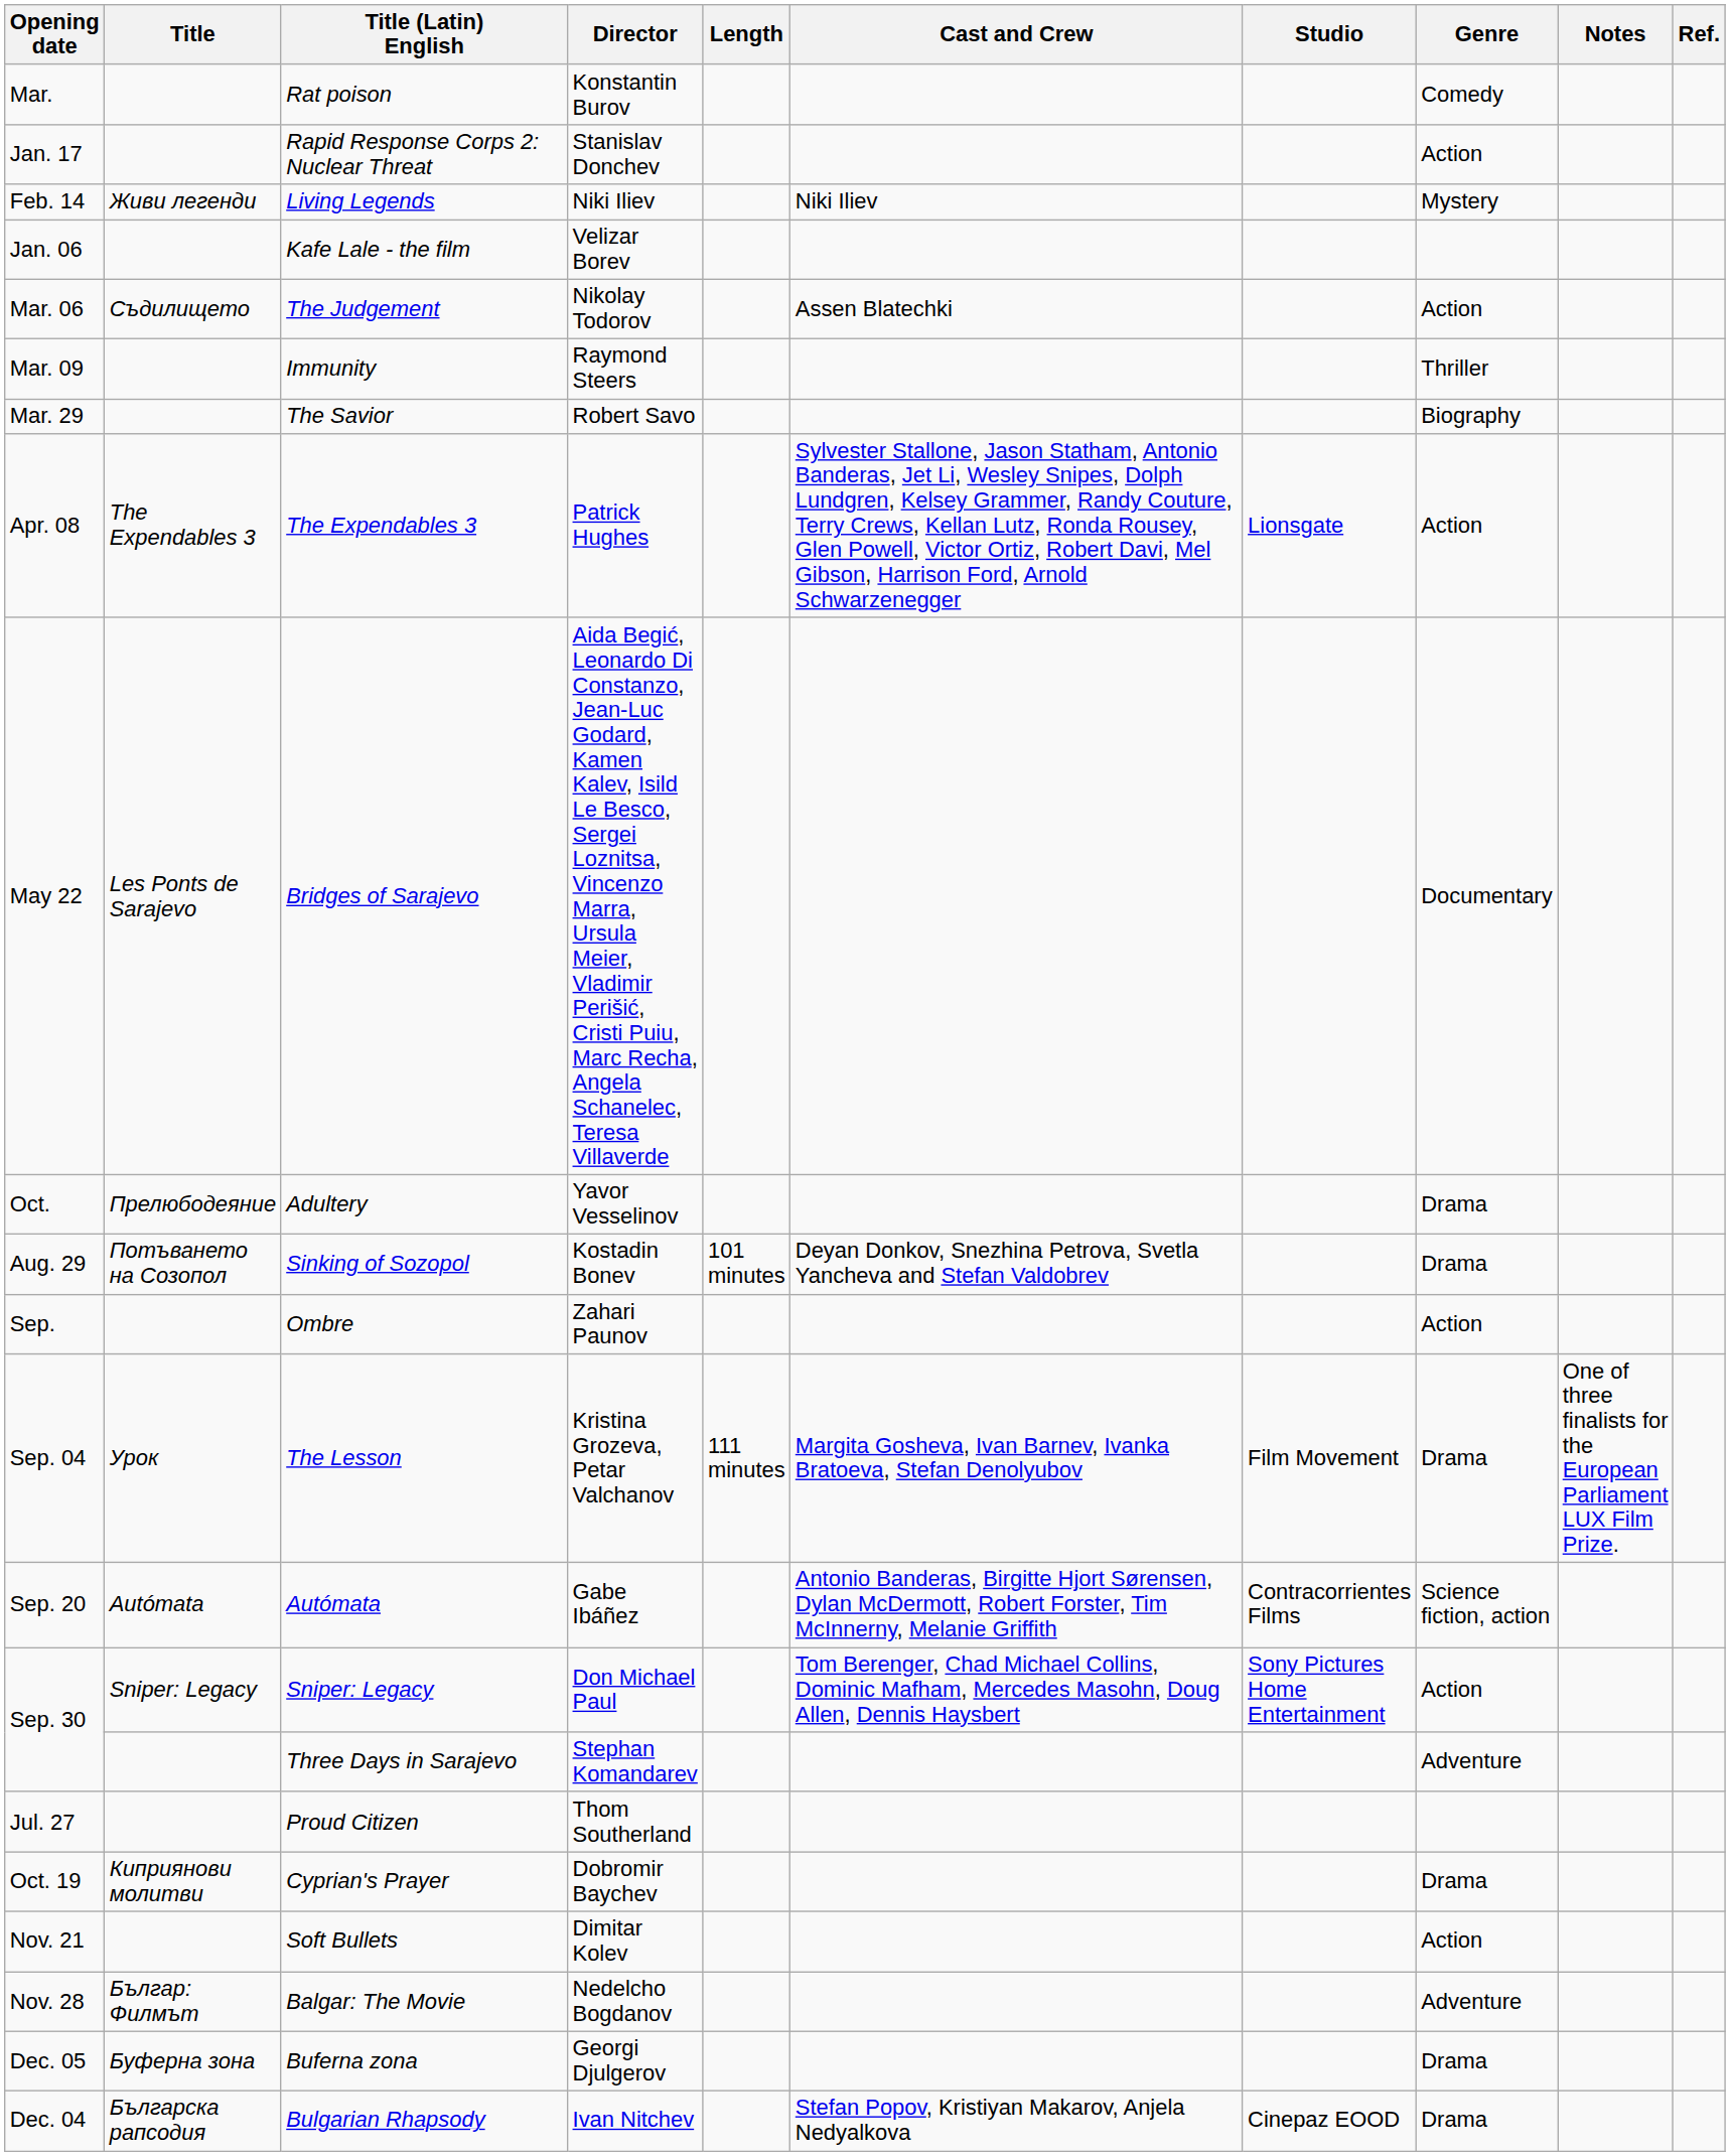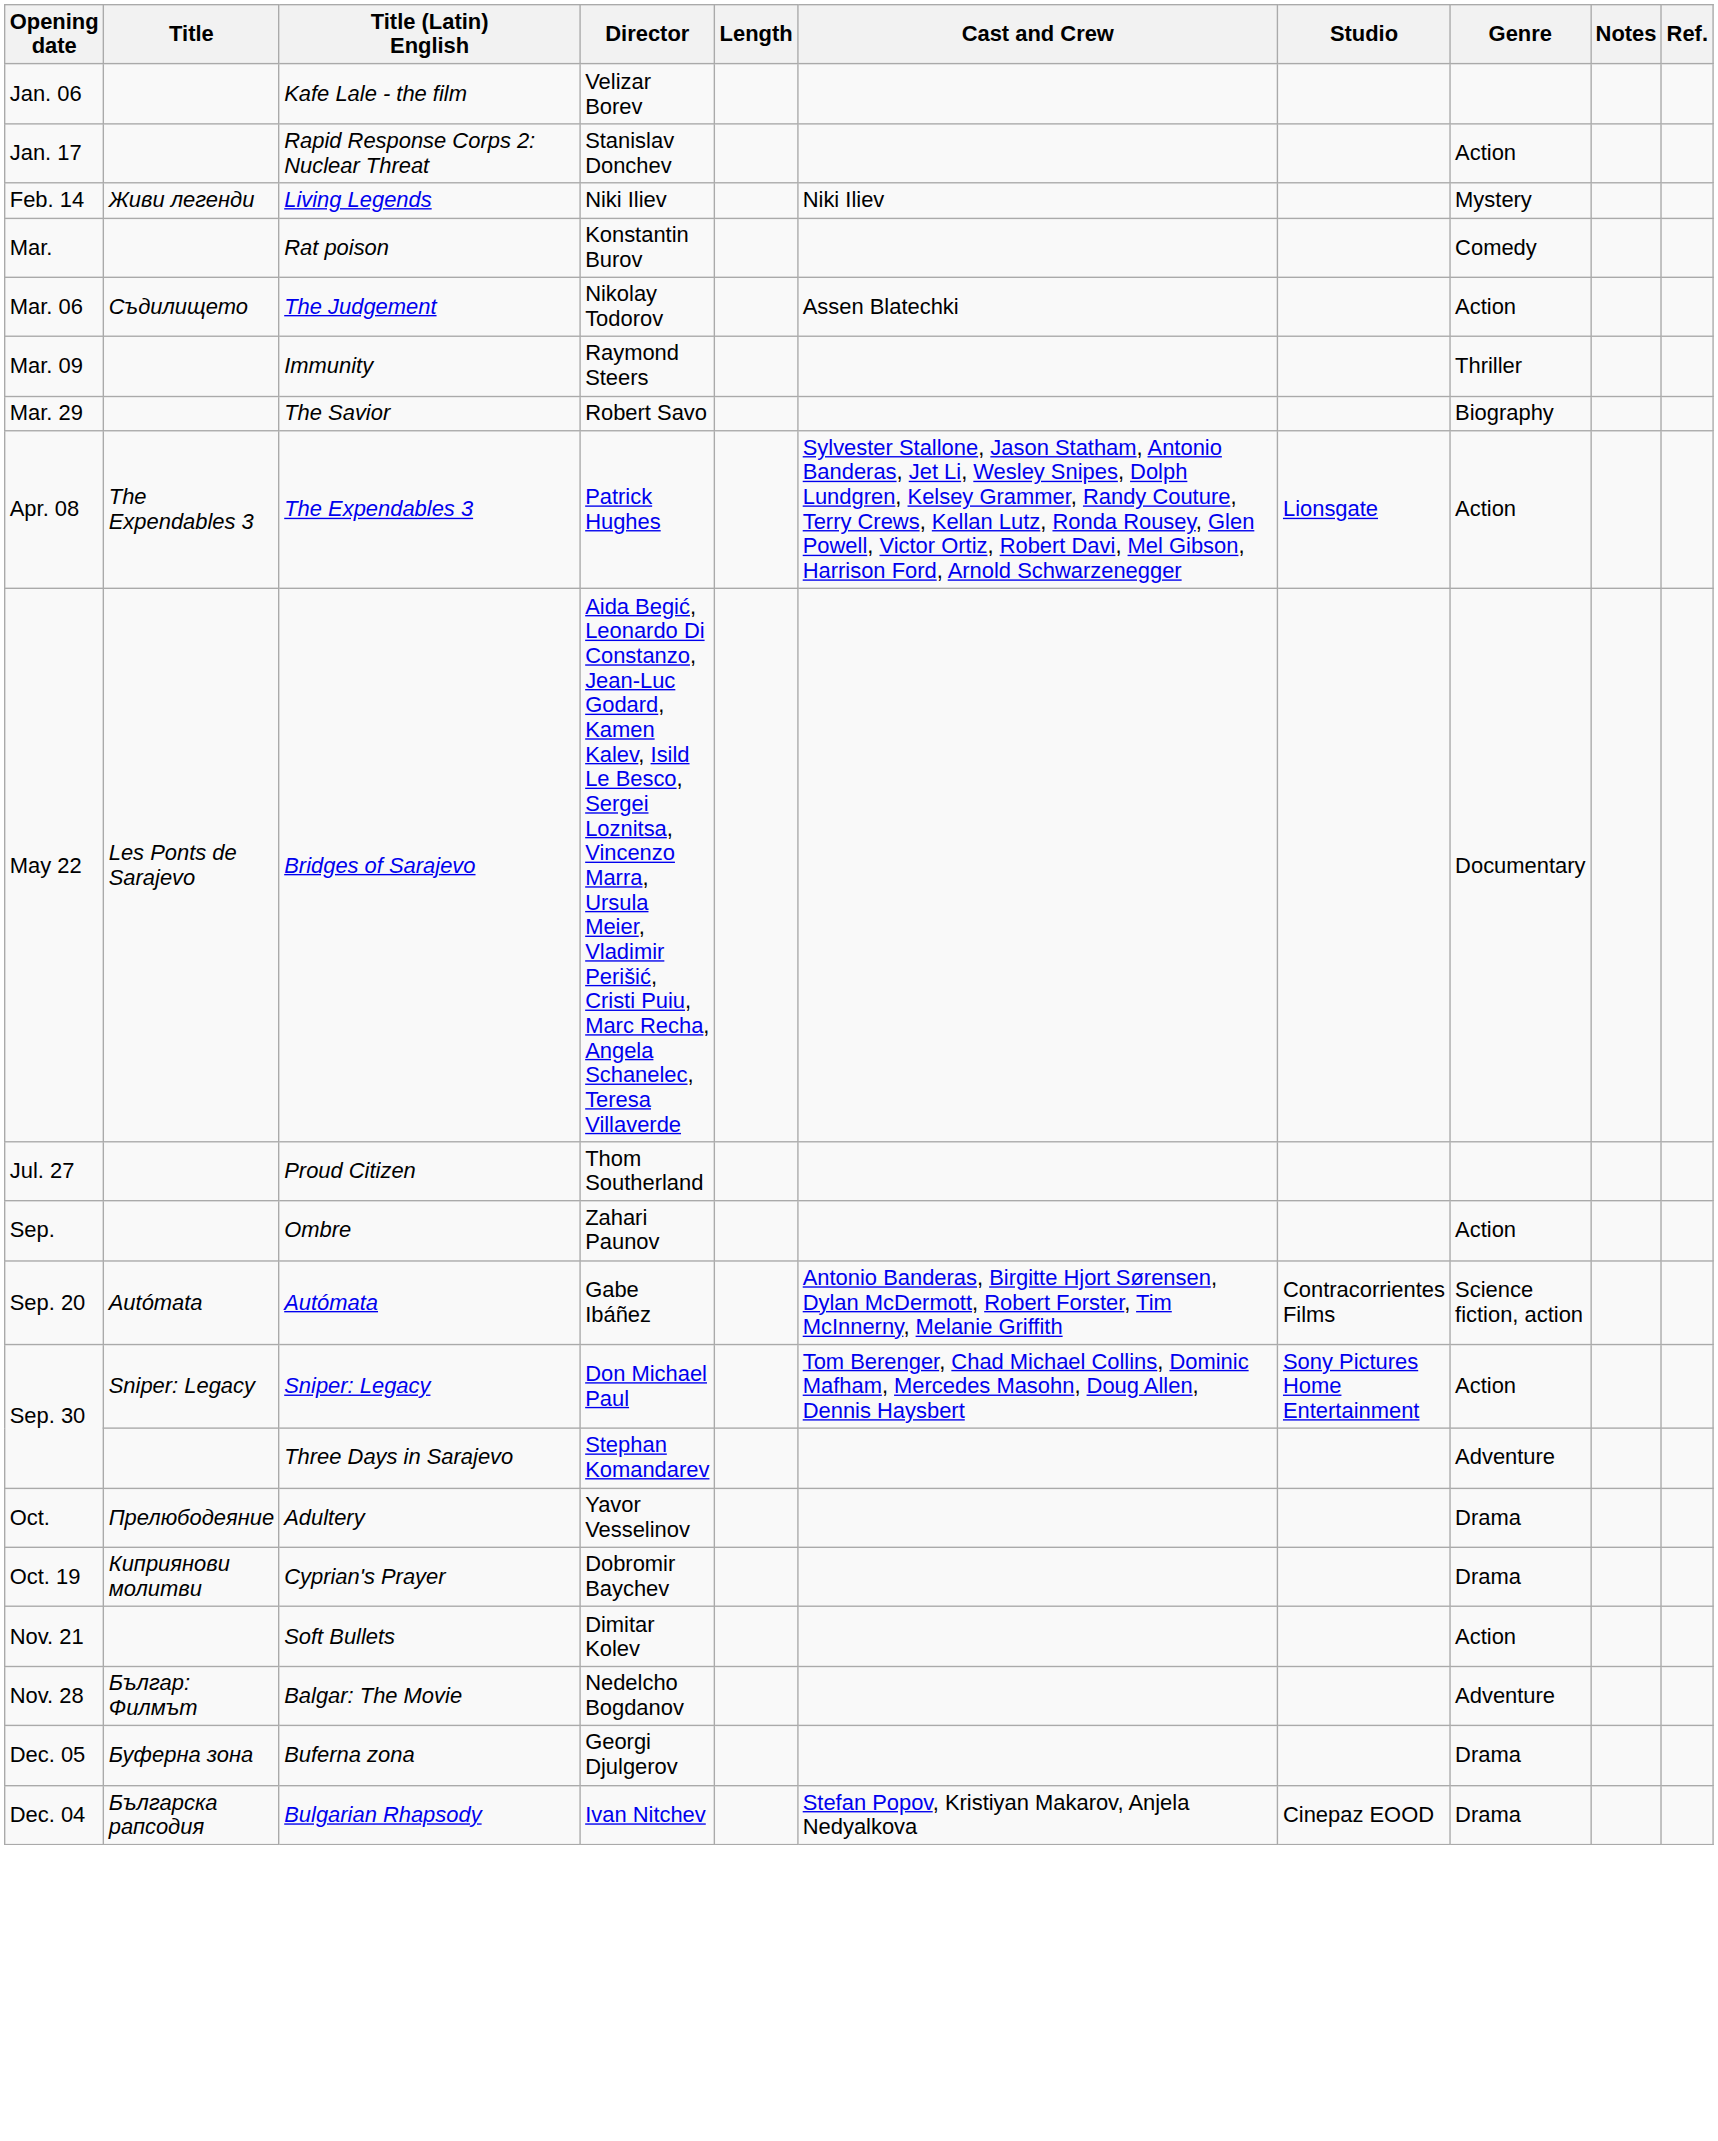rows swapped: Kafe Lale - the film <-> Rat poison
rows swapped: Proud Citizen <-> Adultery
- row: Aug. 29 | Потъването на Созопол | Sinking of Sozopol | Kostadin Bonev | 101 minutes | Deyan Donkov, Snezhina Petrova, Svetla Yancheva and Stefan Valdobrev | Drama
- row: Sep. 04 | Урок | The Lesson | Kristina Grozeva, Petar Valchanov | 111 minutes | Margita Gosheva, Ivan Barnev, Ivanka Bratoeva, Stefan Denolyubov | Film Movement | Drama | One of three finalists for the European Parliament LUX Film Prize.
